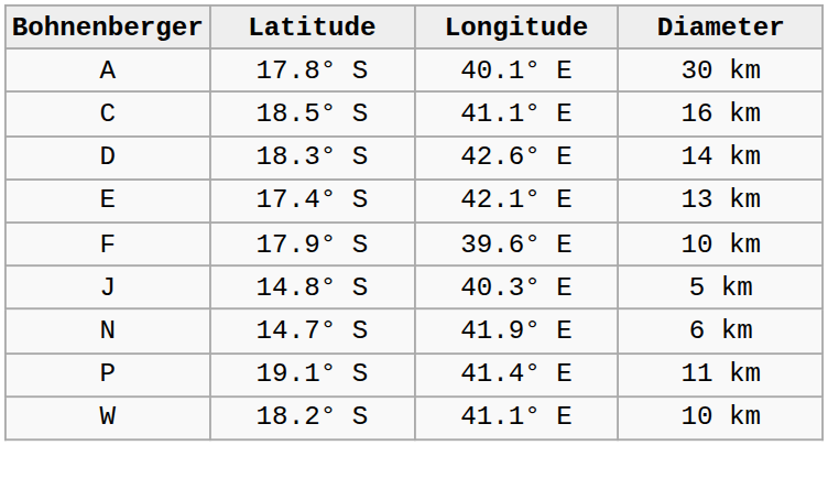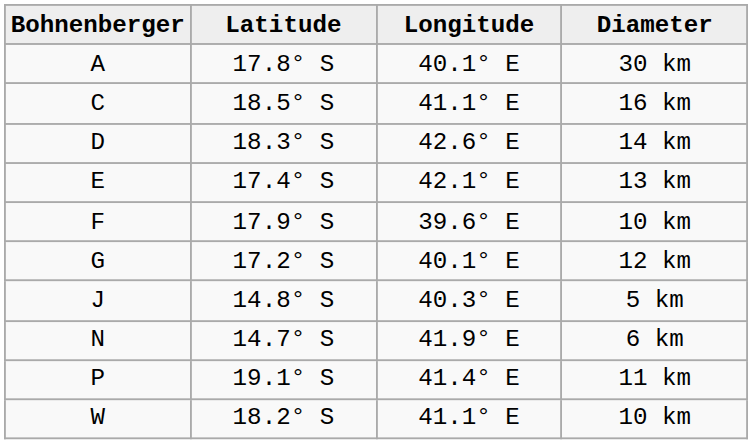+ row: G | 17.2° S | 40.1° E | 12 km
